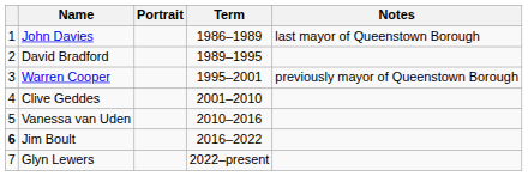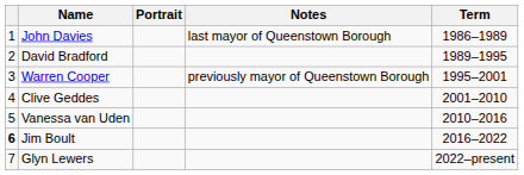columns swapped: Term <-> Notes
